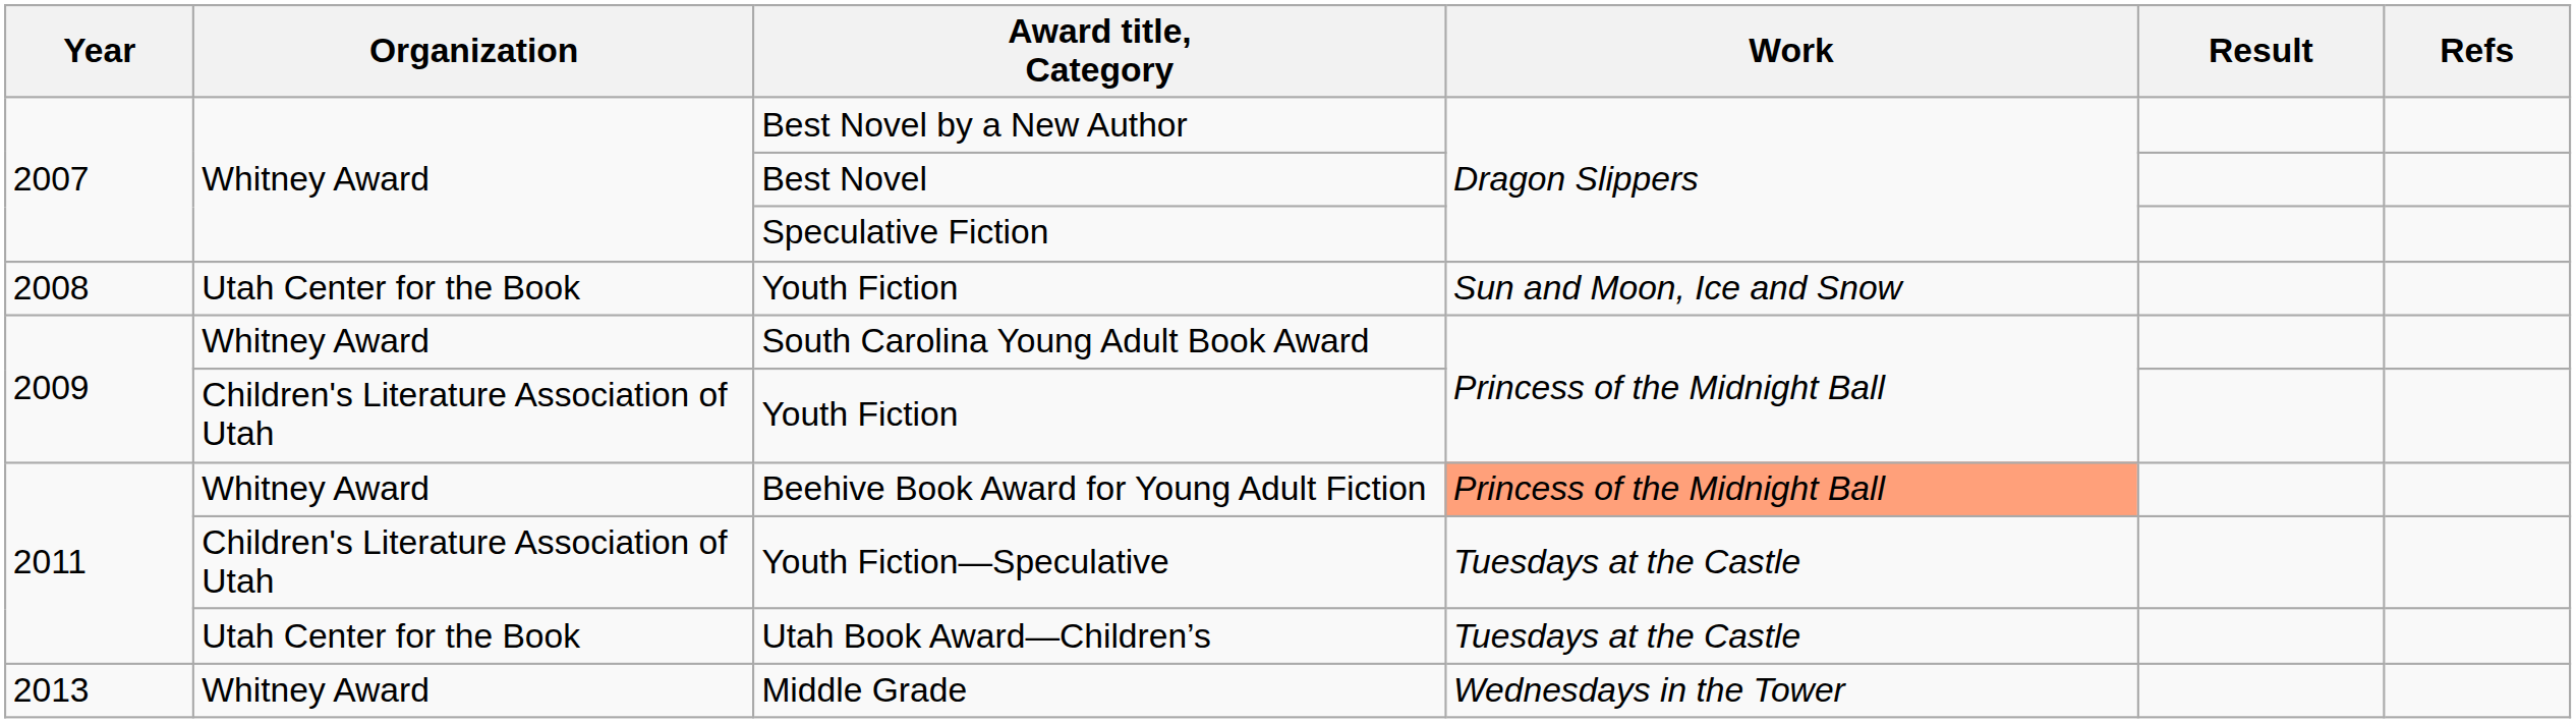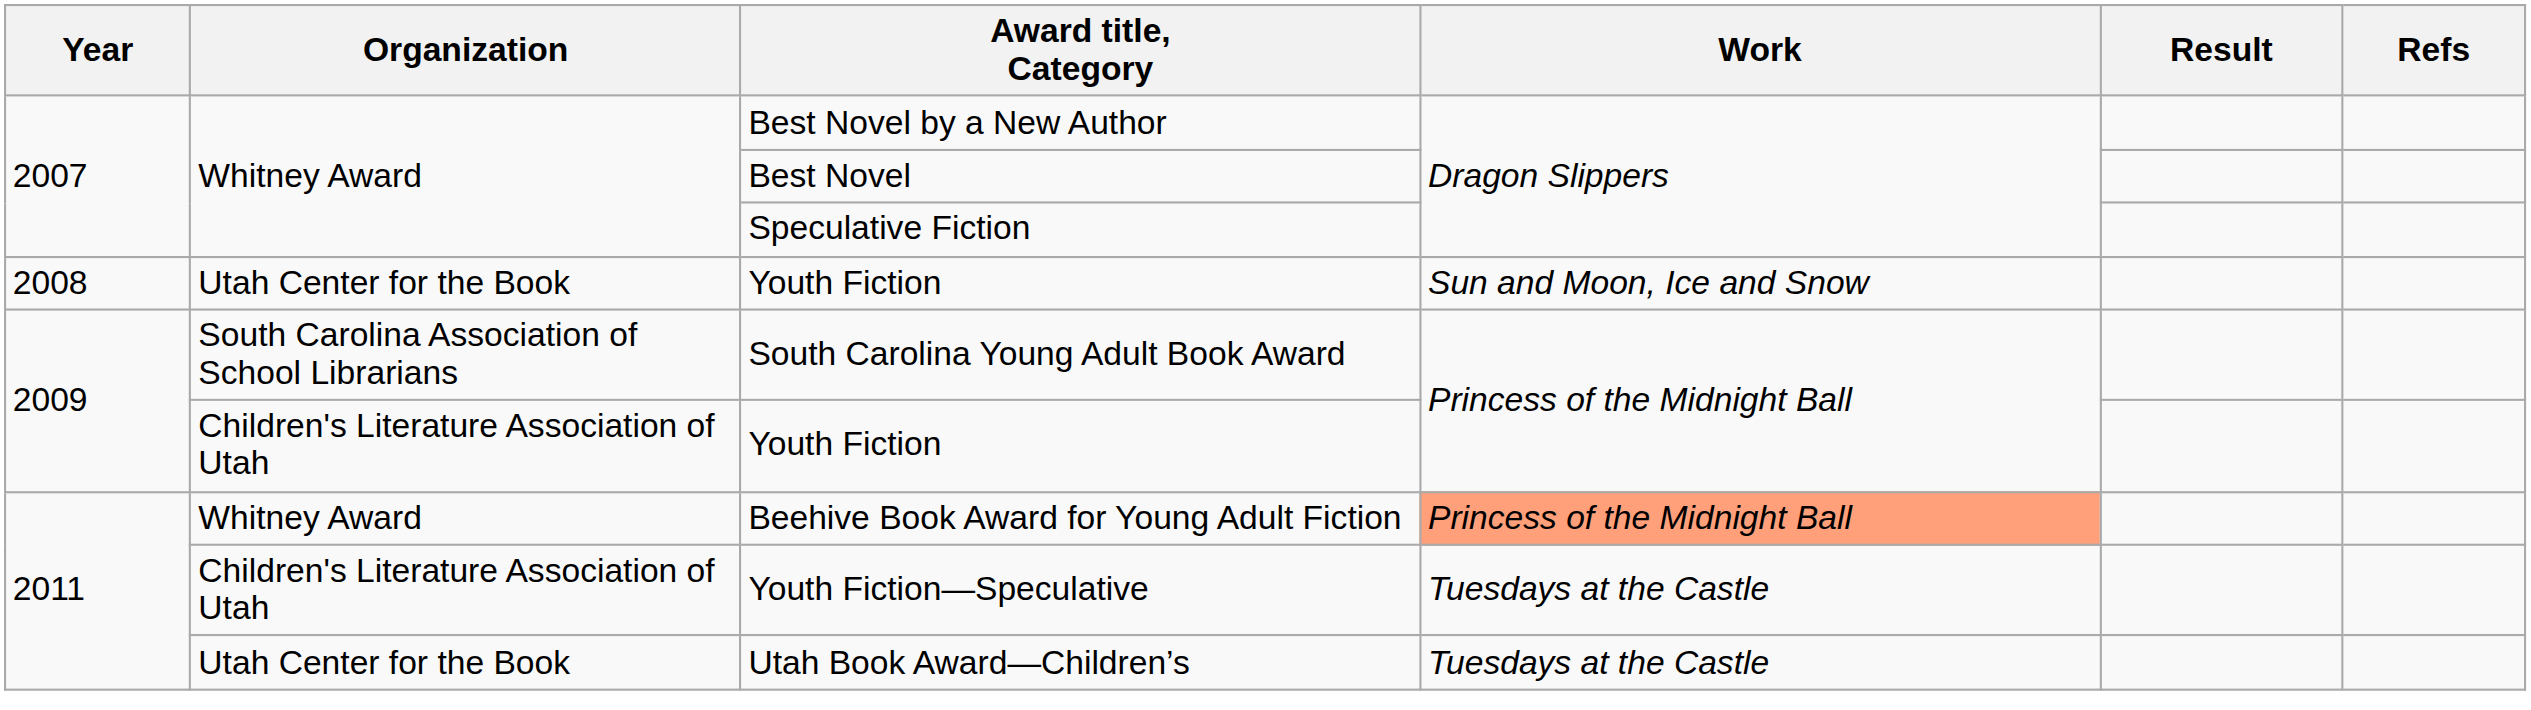South Carolina Young Adult Book Award | Organization: Whitney Award -> South Carolina Association of School Librarians
- row: 2013 | Whitney Award | Middle Grade | Wednesdays in the Tower
